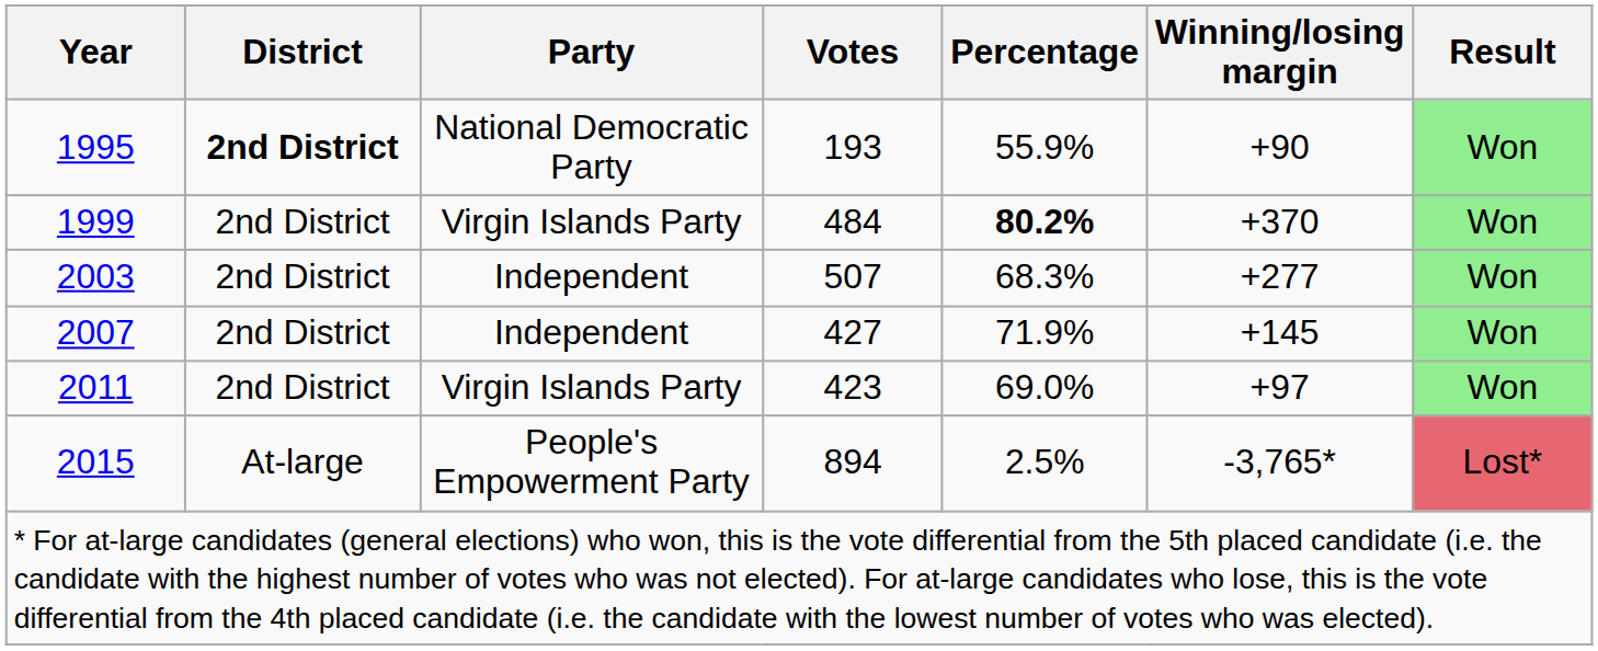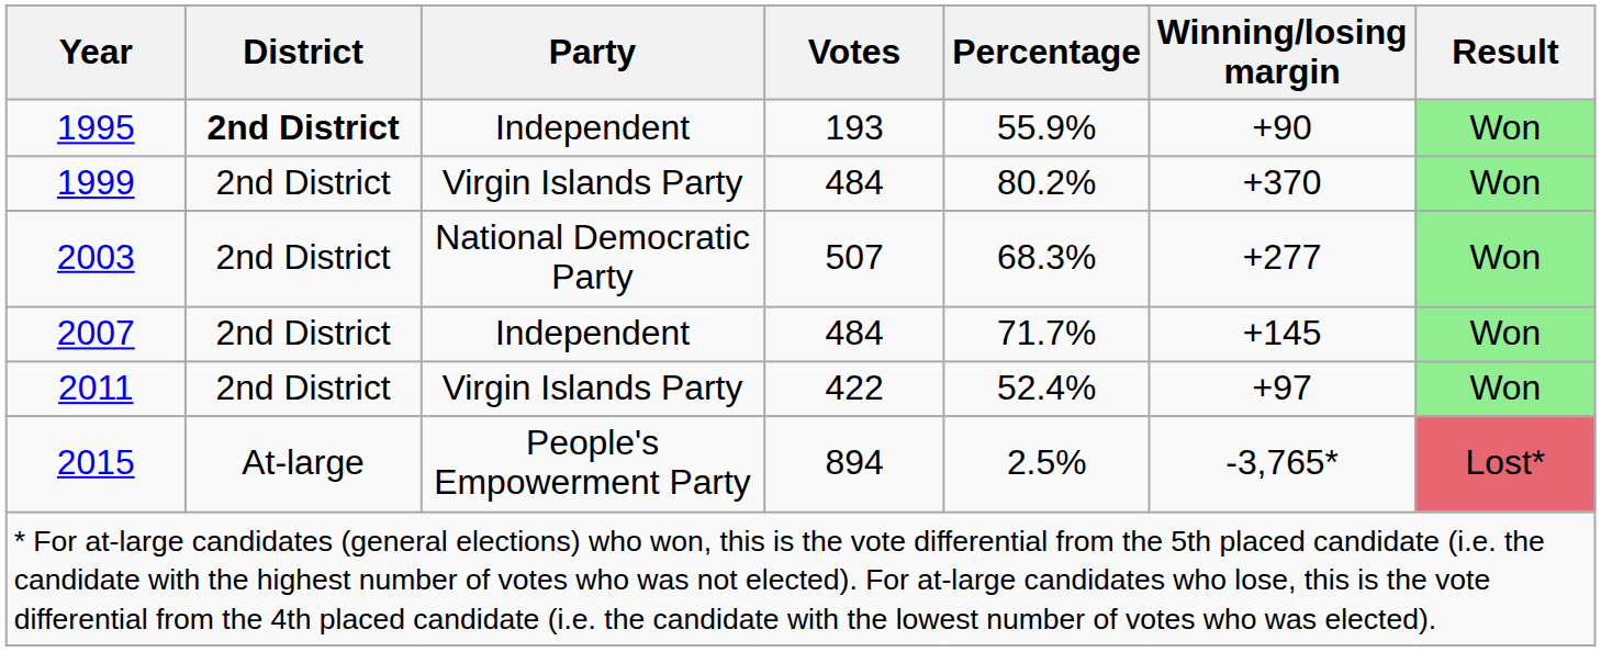1995 | Party: National Democratic Party -> Independent
1999 | Percentage: bold -> normal
2003 | Party: Independent -> National Democratic Party
2007 | Votes: 427 -> 484
2007 | Percentage: 71.9% -> 71.7%
2011 | Votes: 423 -> 422
2011 | Percentage: 69.0% -> 52.4%
